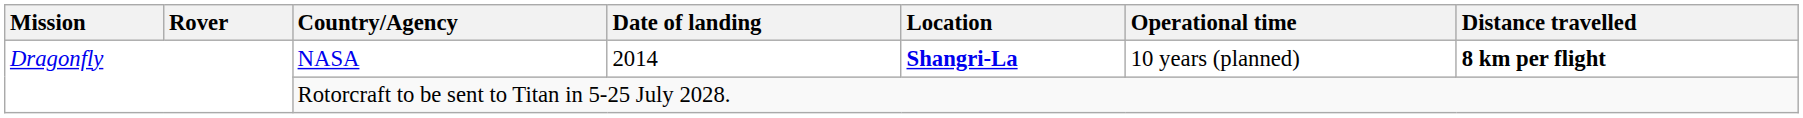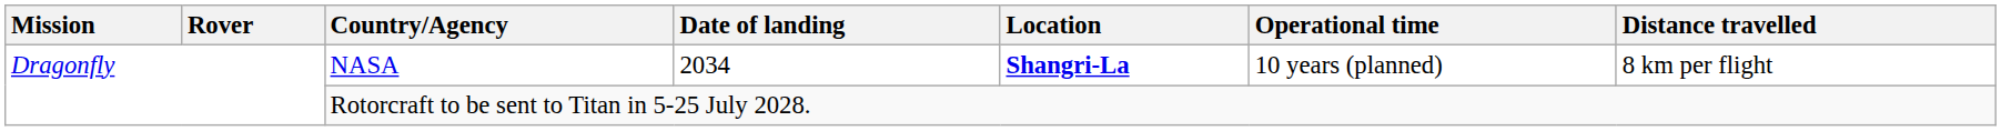NASA | Date of landing: 2014 -> 2034
NASA | Distance travelled: bold -> normal
